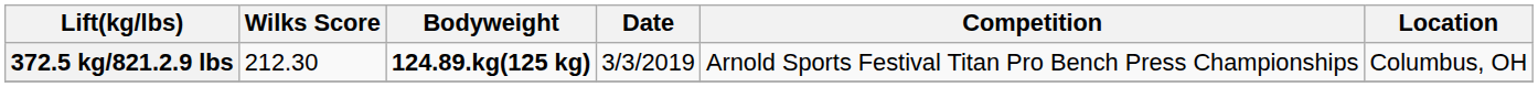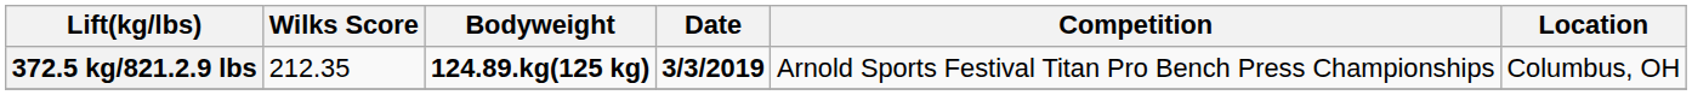372.5 kg/821.2.9 lbs | Wilks Score: 212.30 -> 212.35
372.5 kg/821.2.9 lbs | Date: normal -> bold
